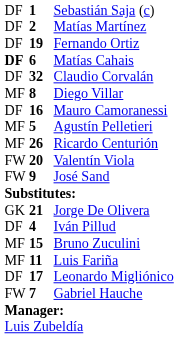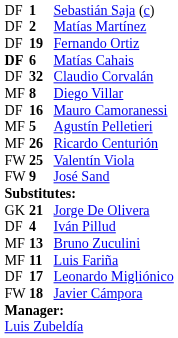Valentín Viola | column 2: 20 -> 25
Bruno Zuculini | column 2: 15 -> 13
- row: FW | 7 | Gabriel Hauche
+ row: FW | 18 | Javier Cámpora
